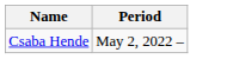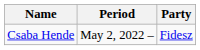+ column: Party | Fidesz
